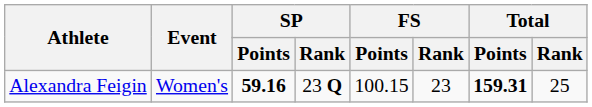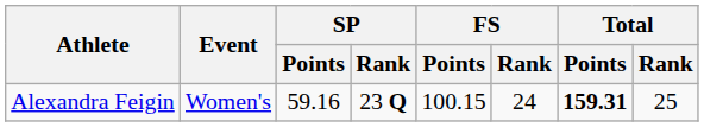Alexandra Feigin | SP / Points: bold -> normal
Alexandra Feigin | FS / Rank: 23 -> 24
